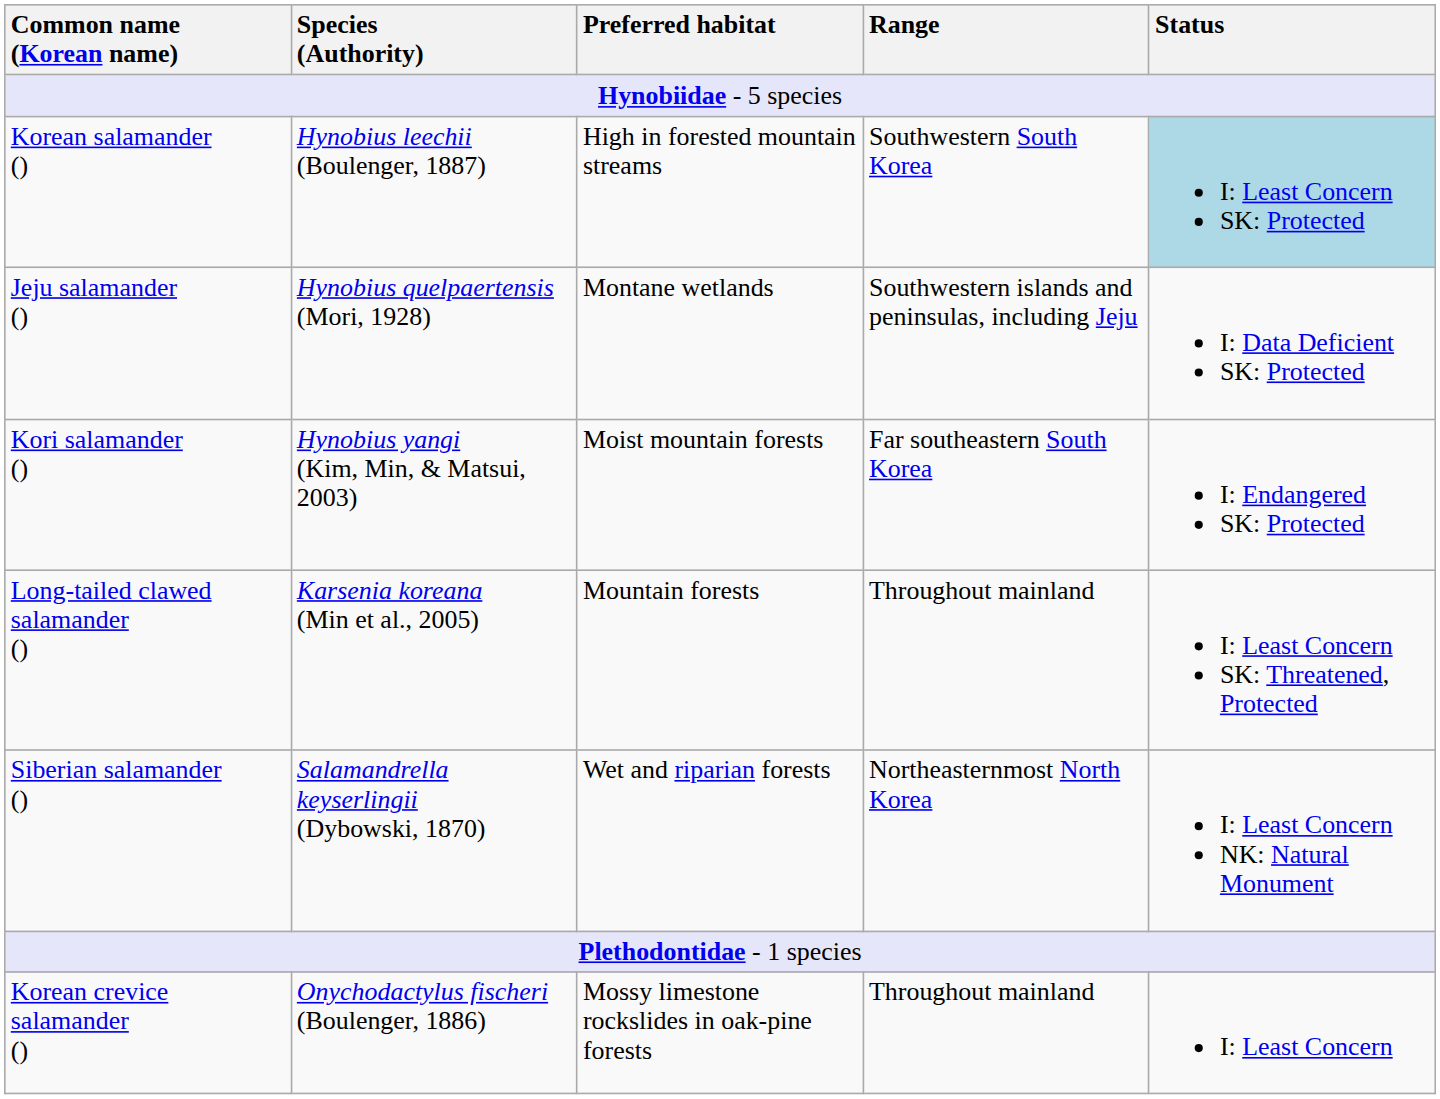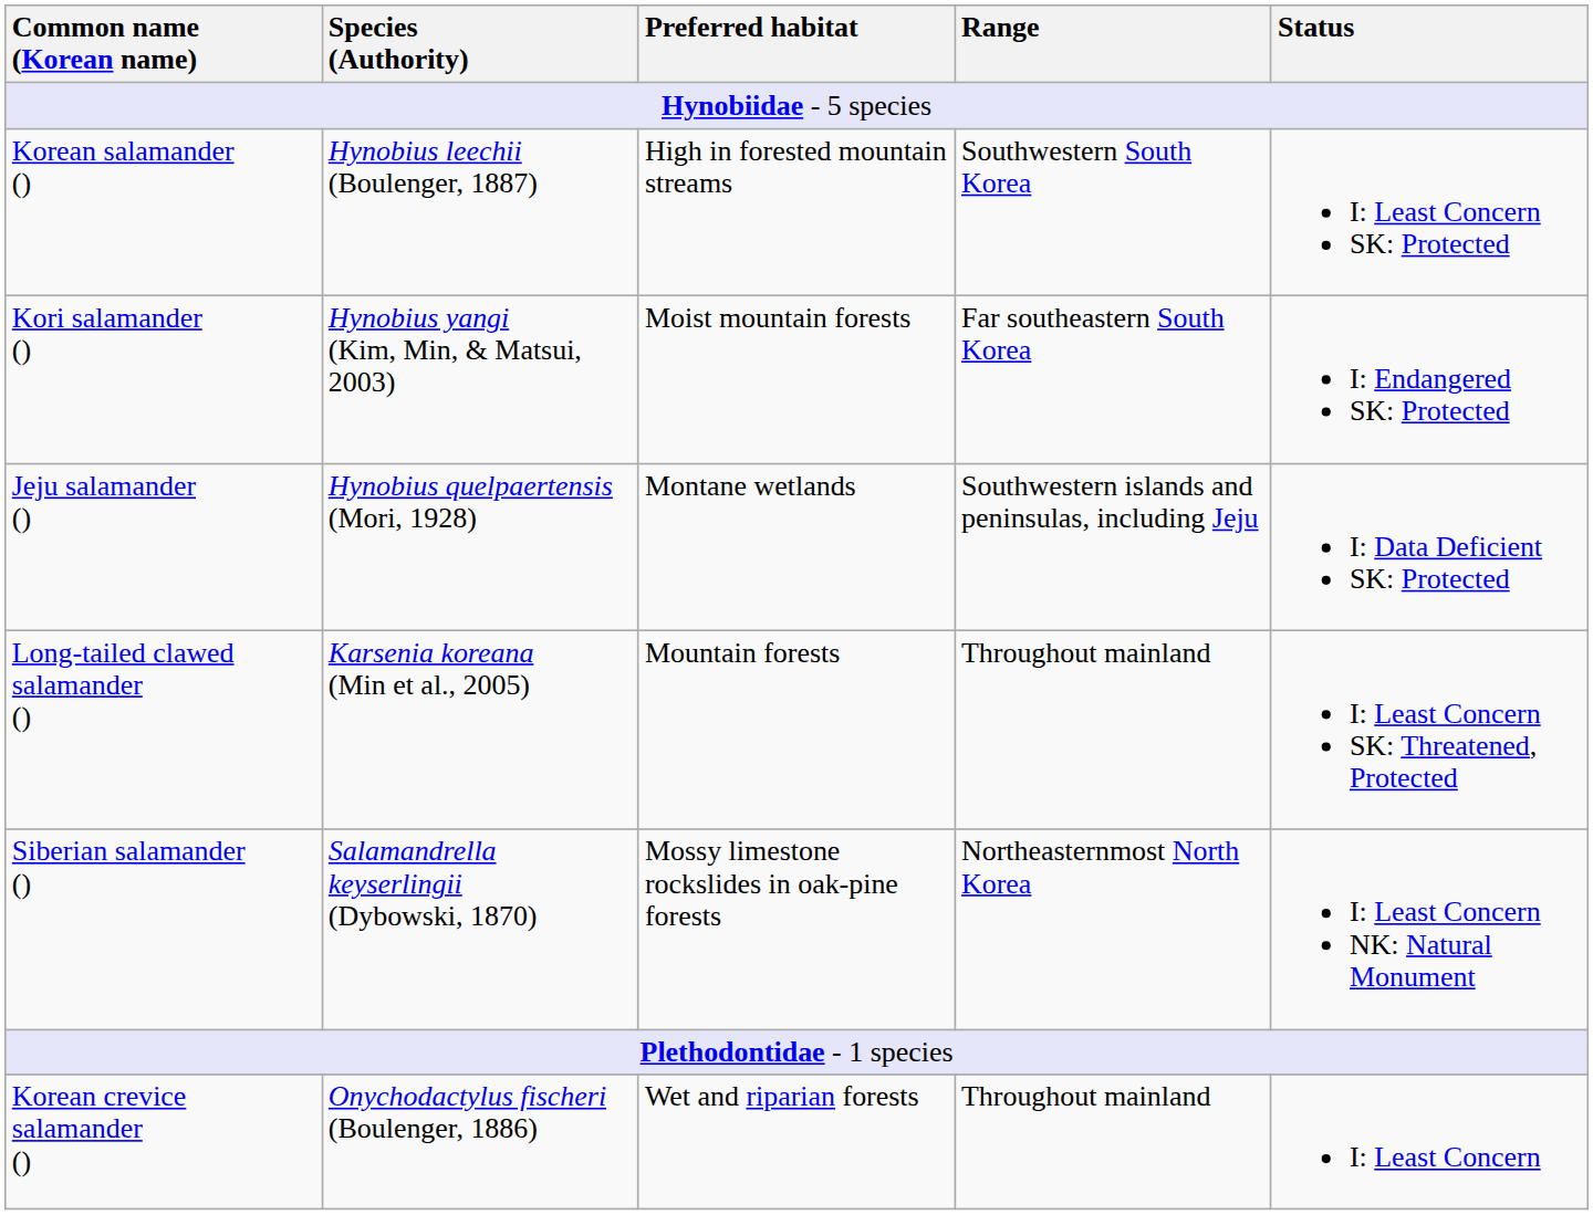Korean salamander () | Status: lightblue background -> no background
rows swapped: Jeju salamander () <-> Kori salamander ()
Siberian salamander () | Preferred habitat: Wet and riparian forests -> Mossy limestone rockslides in oak-pine forests
Korean crevice salamander () | Preferred habitat: Mossy limestone rockslides in oak-pine forests -> Wet and riparian forests
